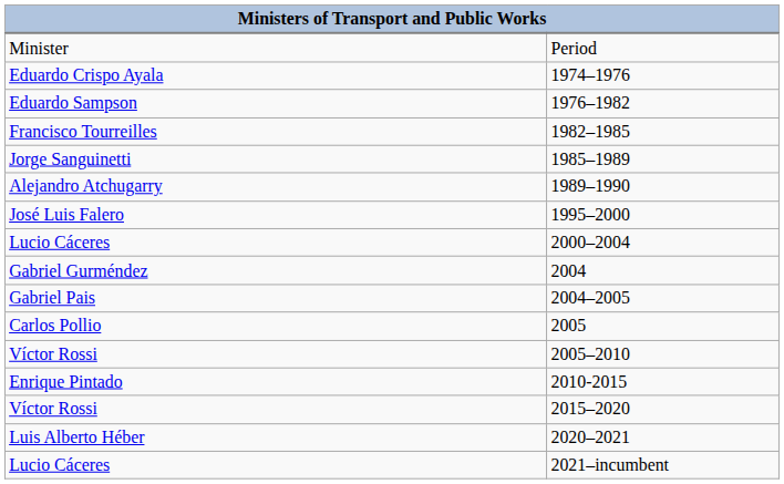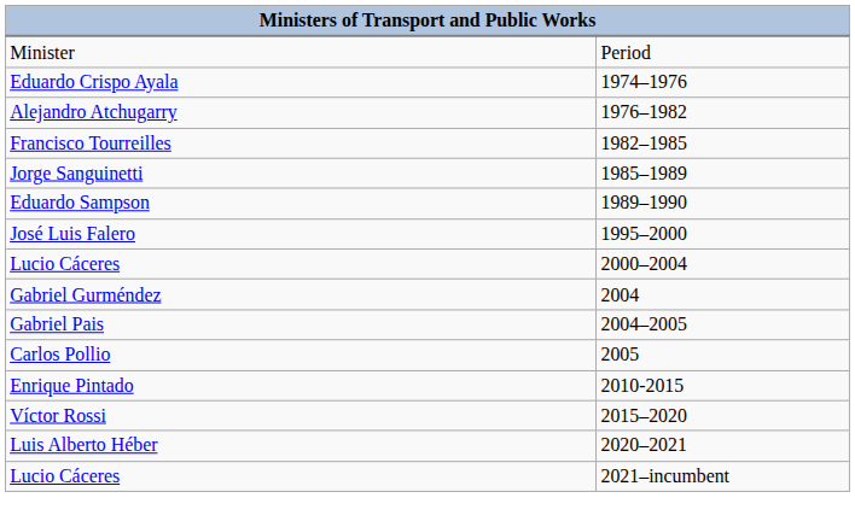1976–1982 | column 1: Eduardo Sampson -> Alejandro Atchugarry
1989–1990 | column 1: Alejandro Atchugarry -> Eduardo Sampson
- row: Víctor Rossi | 2005–2010
